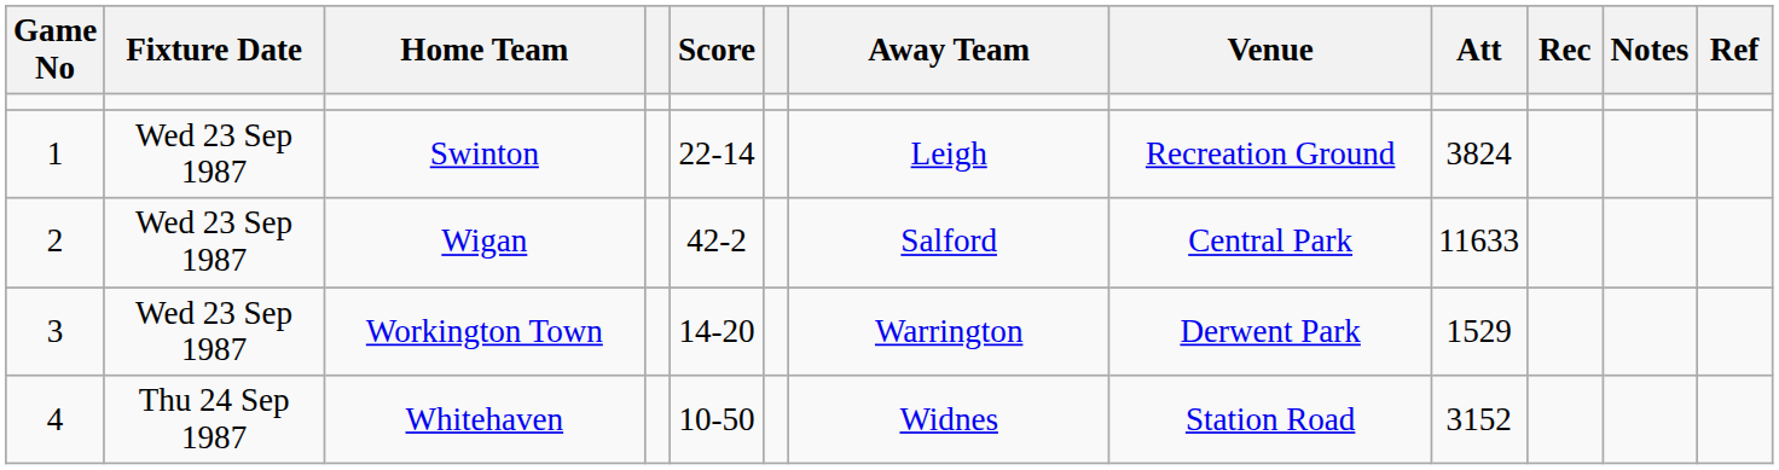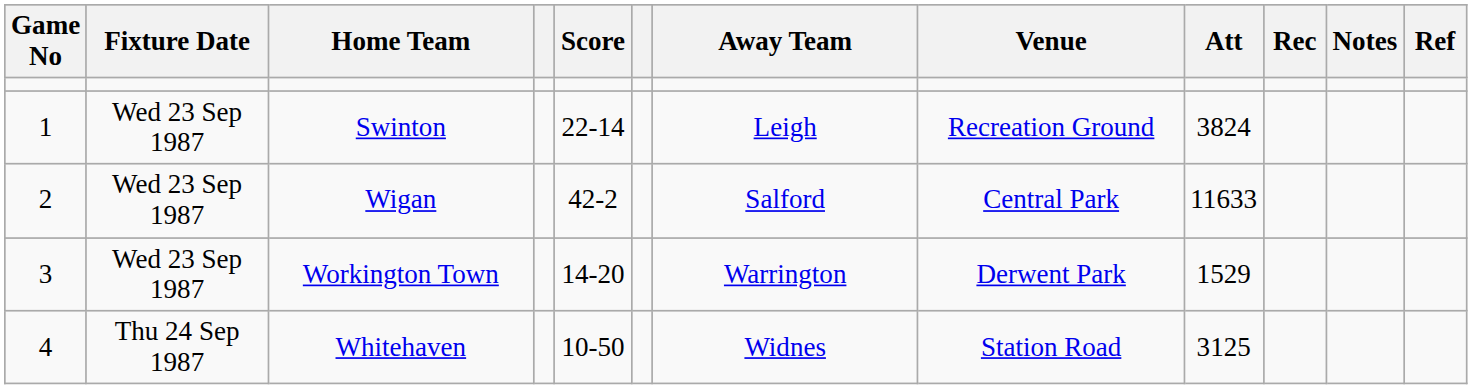Whitehaven | Att: 3152 -> 3125
